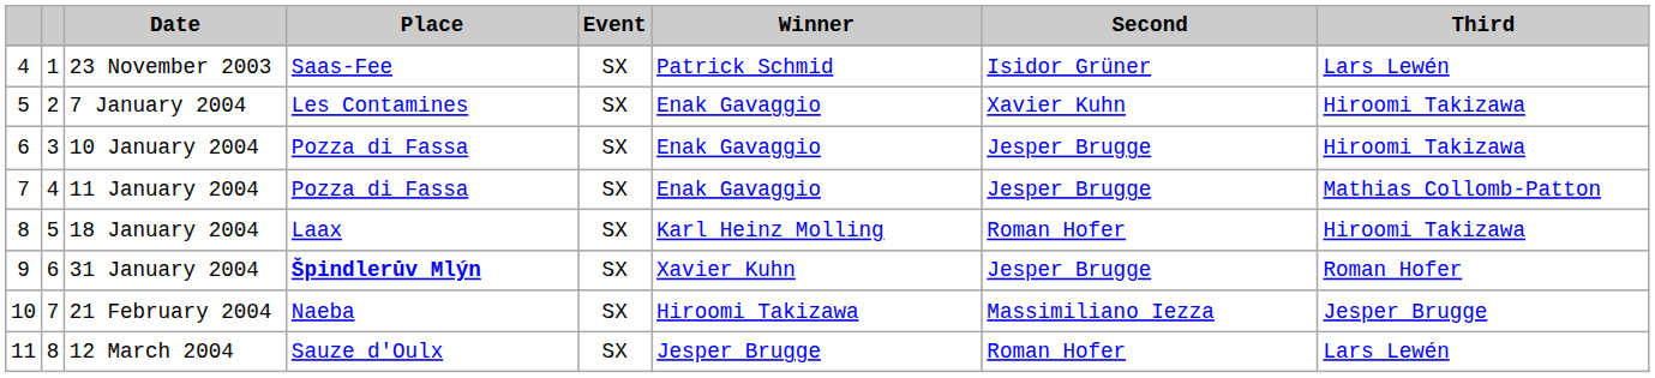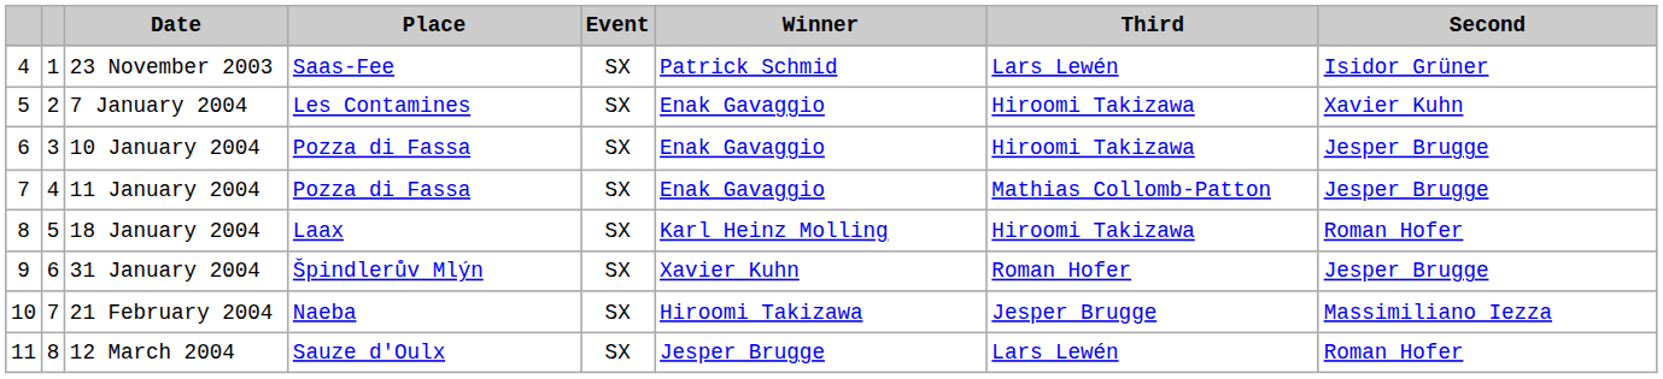columns swapped: Second <-> Third
31 January 2004 | Place: bold -> normal
